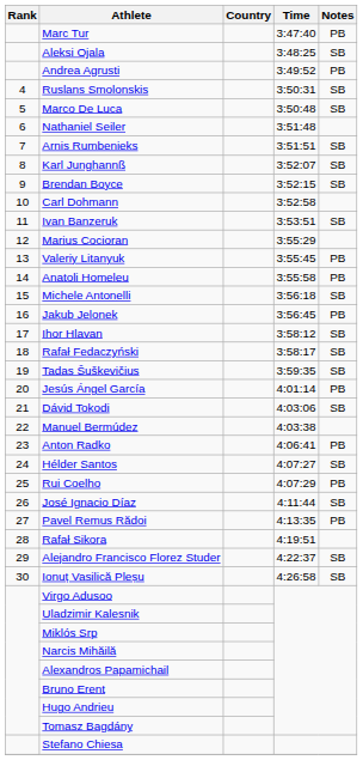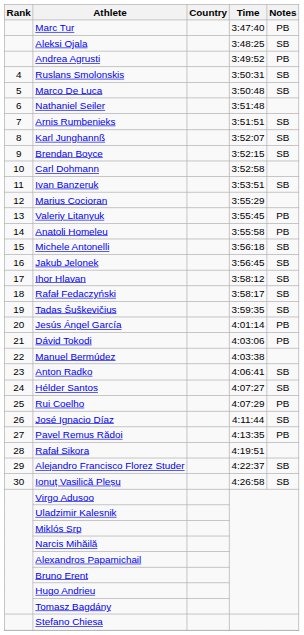Jakub Jelonek | Notes: PB -> SB
Dávid Tokodi | Notes: SB -> PB
Anton Radko | Notes: PB -> SB
